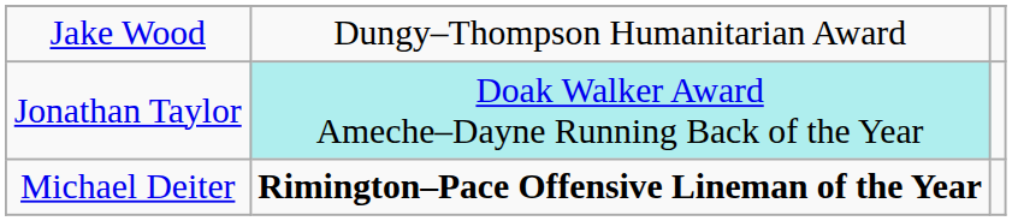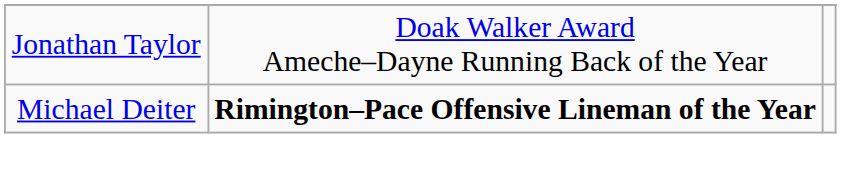- row: Jake Wood | Dungy–Thompson Humanitarian Award
Jonathan Taylor | column 2: paleturquoise background -> no background
